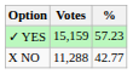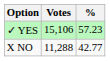✓ YES | Votes: 15,159 -> 15,106
